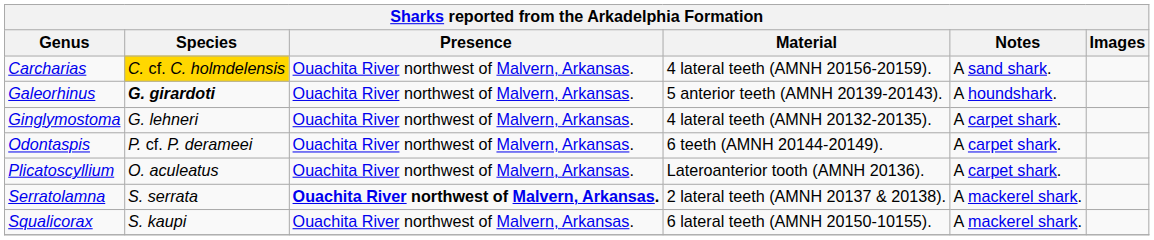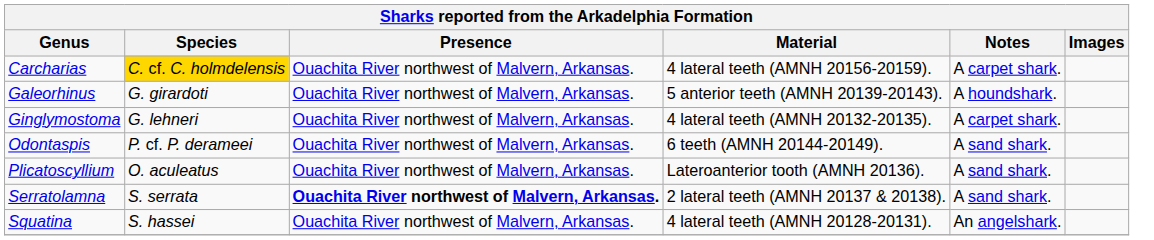Carcharias | Notes: A sand shark. -> A carpet shark.
Galeorhinus | Species: bold -> normal
Odontaspis | Notes: A carpet shark. -> A sand shark.
Plicatoscyllium | Notes: A carpet shark. -> A sand shark.
Serratolamna | Notes: A mackerel shark. -> A sand shark.
- row: Squalicorax | S. kaupi | Ouachita River northwest of Malvern, Arkansas. | 6 lateral teeth (AMNH 20150-10155). | A mackerel shark.
+ row: Squatina | S. hassei | Ouachita River northwest of Malvern, Arkansas. | 4 lateral teeth (AMNH 20128-20131). | An angelshark.
